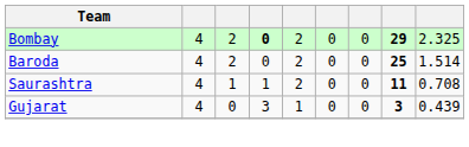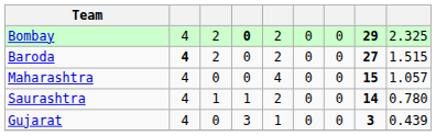Baroda | column 2: normal -> bold
Baroda | column 8: 25 -> 27
Baroda | column 9: 1.514 -> 1.515
+ row: Maharashtra | 4 | 0 | 0 | 4 | 0 | 0 | 15 | 1.057
Saurashtra | column 8: 11 -> 14
Saurashtra | column 9: 0.708 -> 0.780
